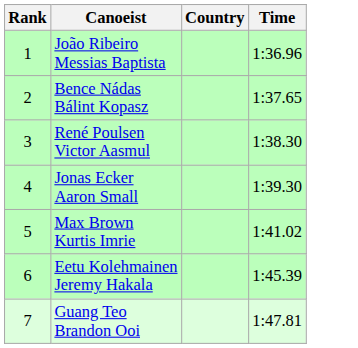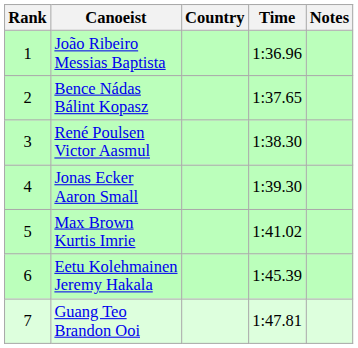+ column: Notes
